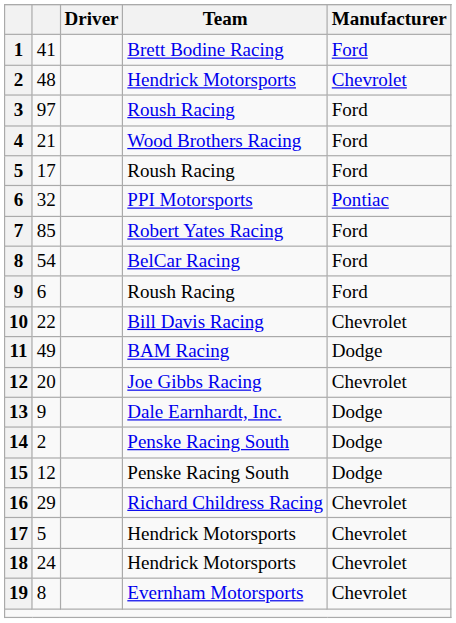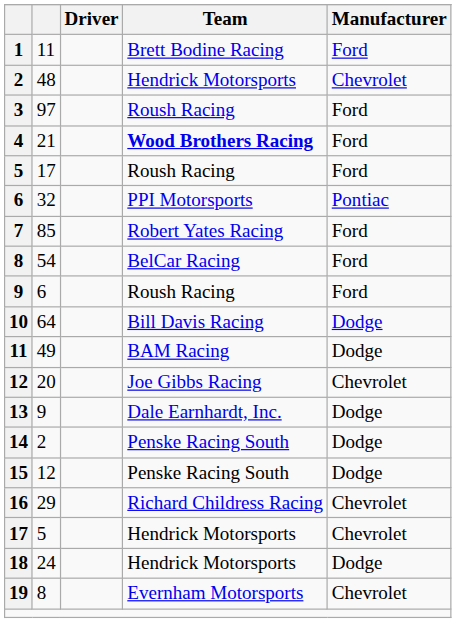1 | column 2: 41 -> 11
4 | Team: normal -> bold
10 | column 2: 22 -> 64
10 | Manufacturer: Chevrolet -> Dodge
18 | Manufacturer: Chevrolet -> Dodge
